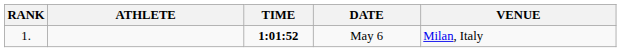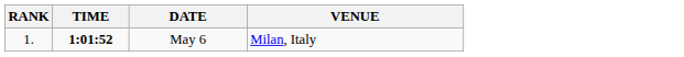- column: ATHLETE
